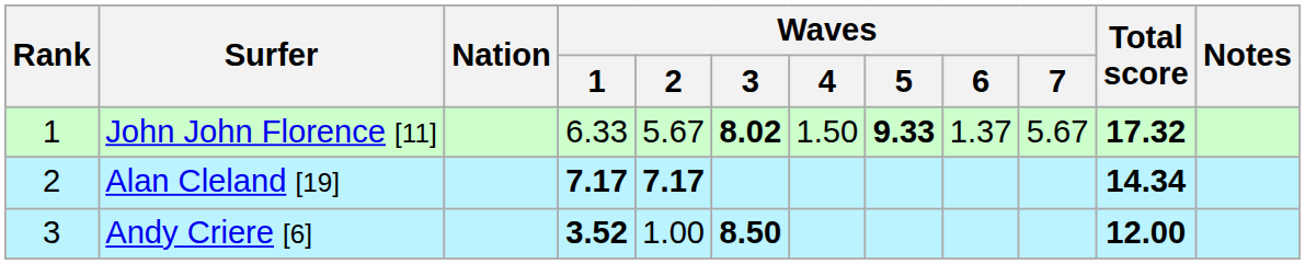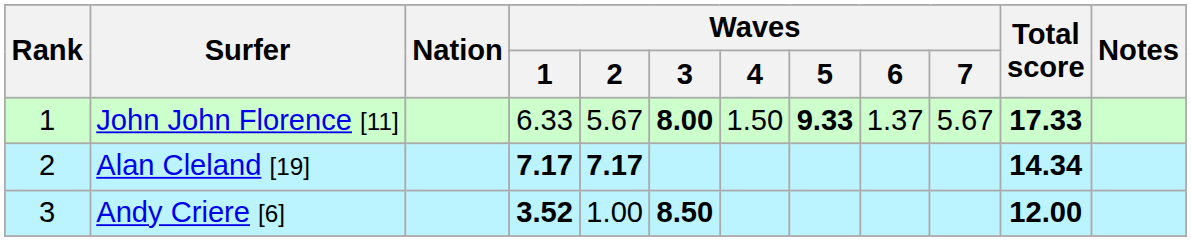John John Florence [11] | Waves / 3: 8.02 -> 8.00
John John Florence [11] | Total score: 17.32 -> 17.33
